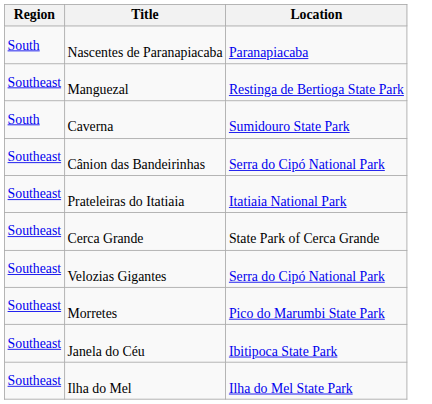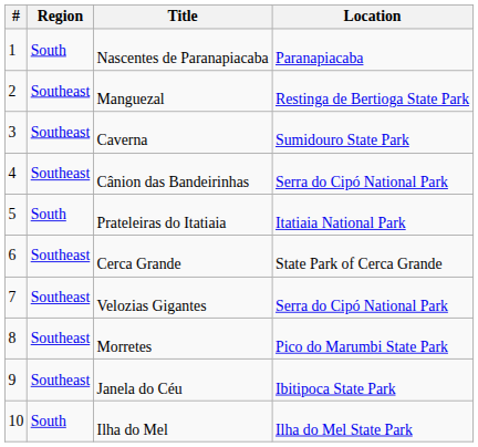+ column: # | 1 | 2 | 3 | 4 | 5 | 6 | 7 | 8 | 9 | 10
Caverna | Region: South -> Southeast
Prateleiras do Itatiaia | Region: Southeast -> South
Ilha do Mel | Region: Southeast -> South
